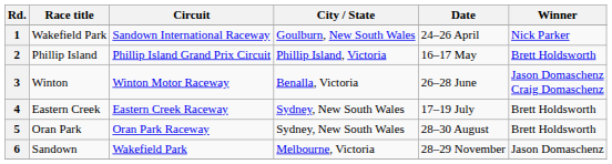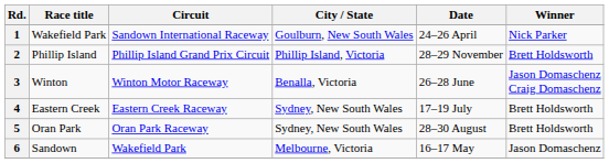2 | Date: 16–17 May -> 28–29 November
6 | Date: 28–29 November -> 16–17 May
